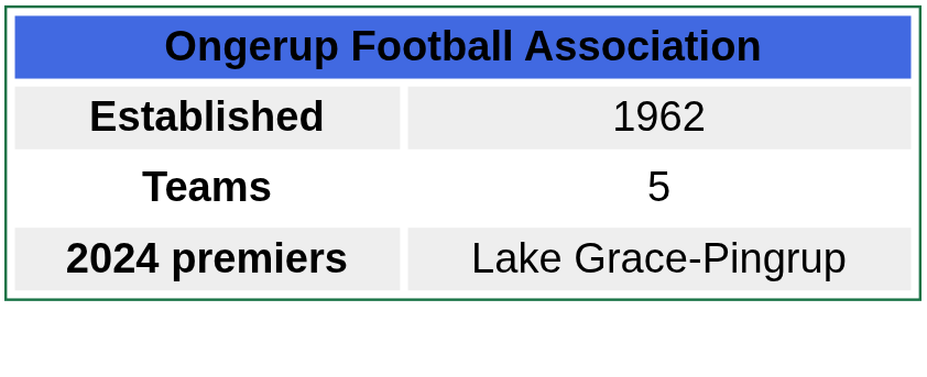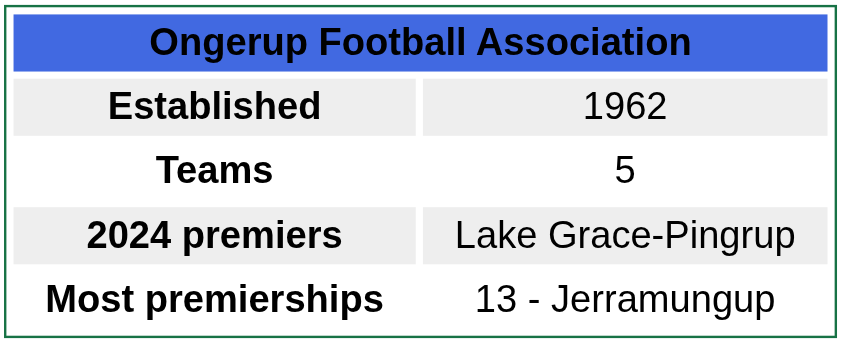+ row: Most premierships | 13 - Jerramungup
